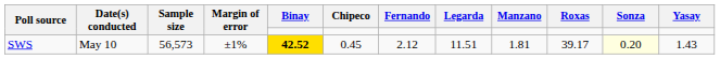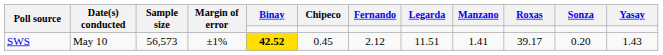SWS | Manzano: 1.81 -> 1.41
SWS | Sonza: lightyellow background -> no background
